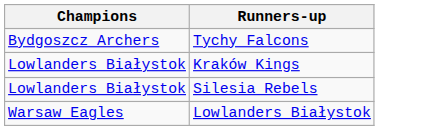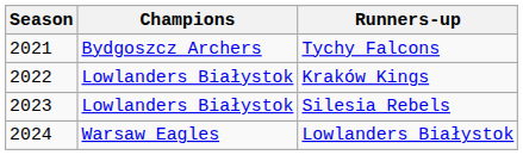+ column: Season | 2021 | 2022 | 2023 | 2024
